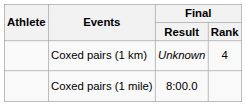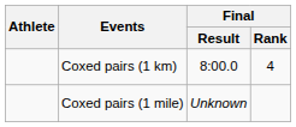Coxed pairs (1 km) | Final / Result: Unknown -> 8:00.0
Coxed pairs (1 mile) | Final / Result: 8:00.0 -> Unknown
